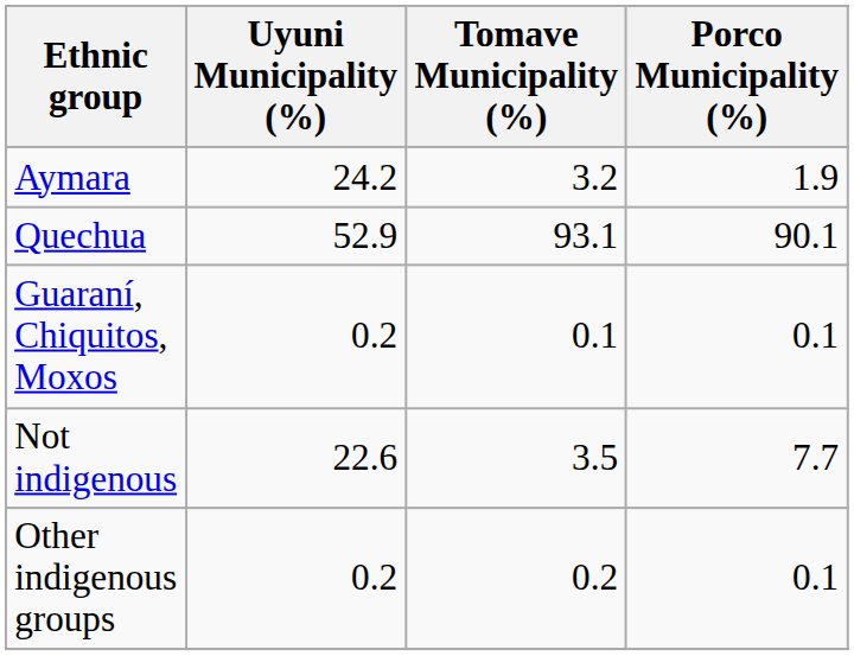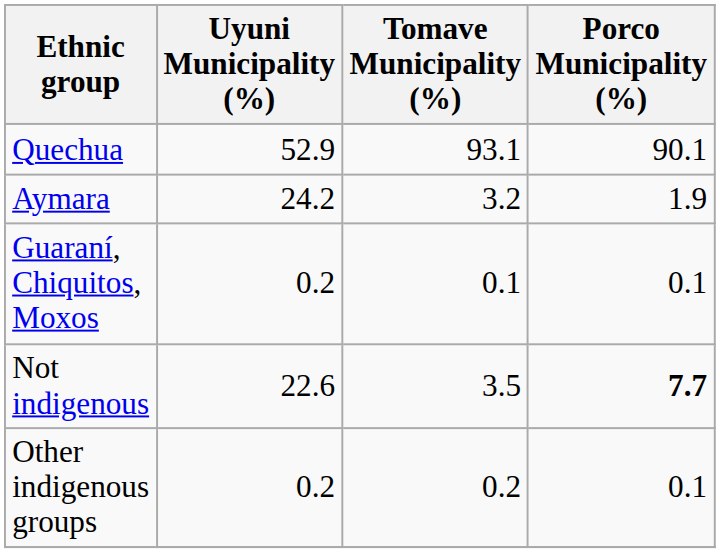rows swapped: Quechua <-> Aymara
Not indigenous | Porco Municipality (%): normal -> bold
